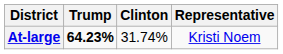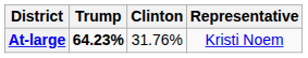At-large | Clinton: 31.74% -> 31.76%
